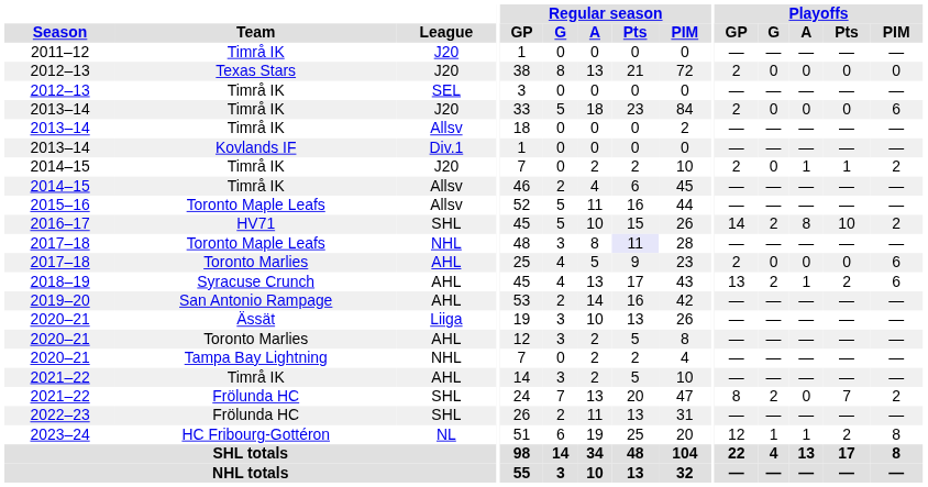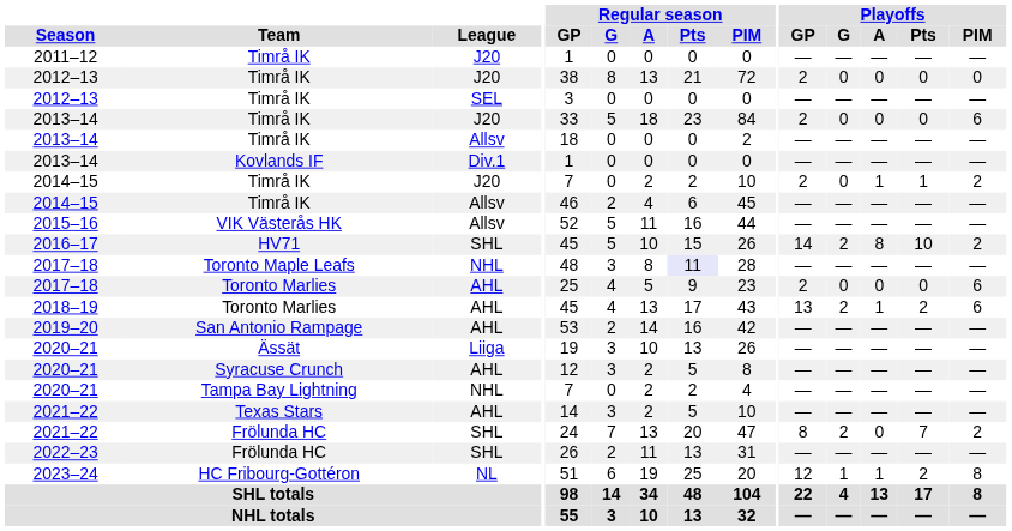2012–13 / J20 | Team: Texas Stars -> Timrå IK
2015–16 | Team: Toronto Maple Leafs -> VIK Västerås HK
2018–19 | Team: Syracuse Crunch -> Toronto Marlies
2020–21 / AHL | Team: Toronto Marlies -> Syracuse Crunch
2021–22 / AHL | Team: Timrå IK -> Texas Stars
